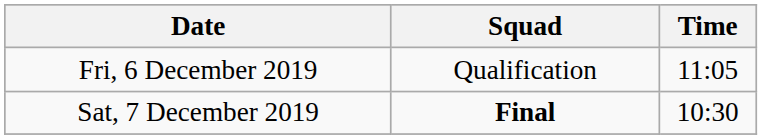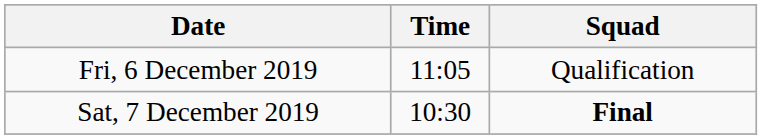columns swapped: Time <-> Squad
